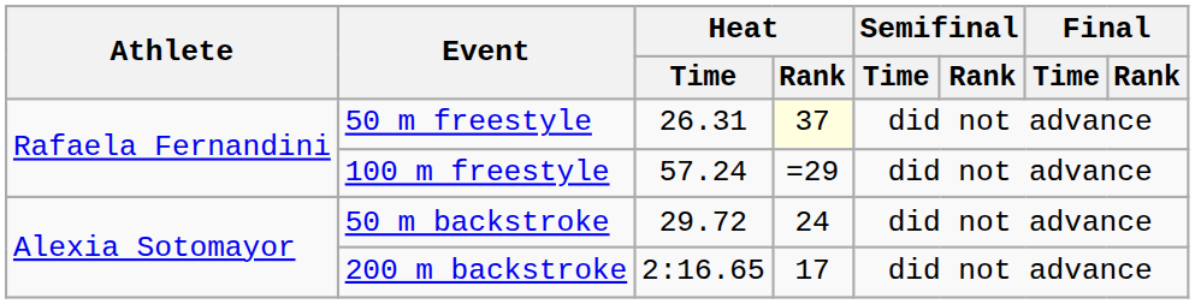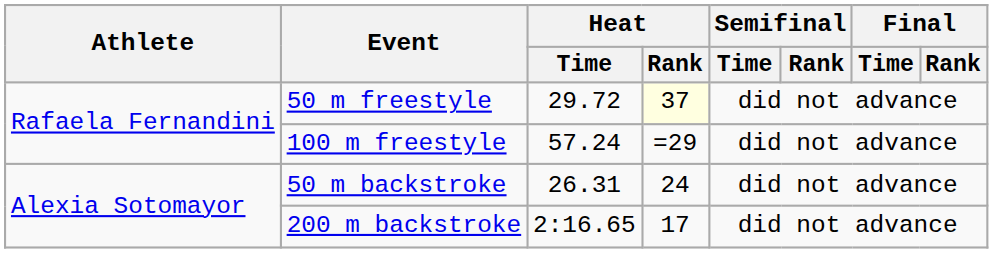50 m freestyle | Heat / Time: 26.31 -> 29.72
50 m backstroke | Heat / Time: 29.72 -> 26.31
